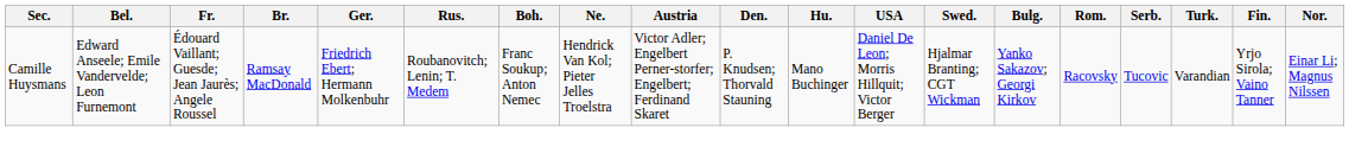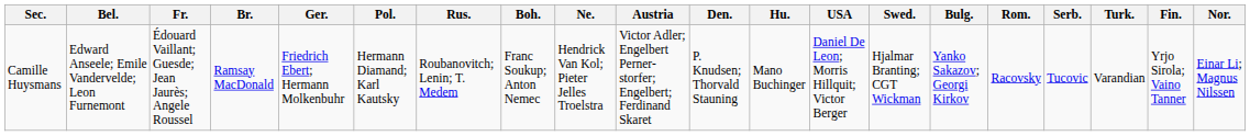+ column: Pol. | Hermann Diamand; Karl Kautsky
